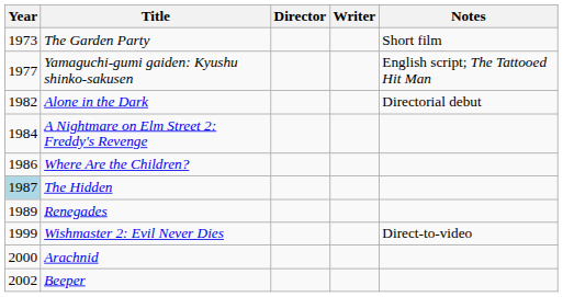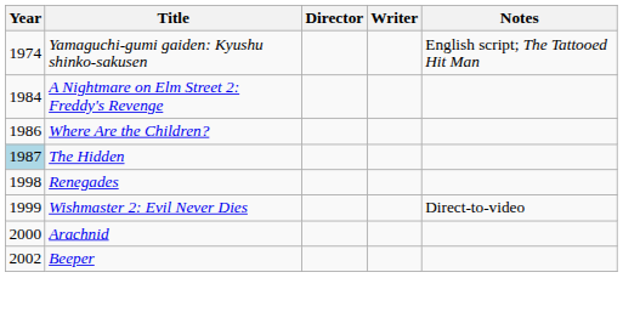- row: 1973 | The Garden Party | Short film
Yamaguchi-gumi gaiden: Kyushu shinko-sakusen | Year: 1977 -> 1974
- row: 1982 | Alone in the Dark | Directorial debut
Renegades | Year: 1989 -> 1998
